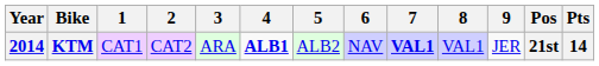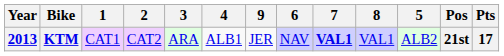columns swapped: 5 <-> 9
KTM | Year: 2014 -> 2013
KTM | 4: bold -> normal
KTM | Pts: 14 -> 17
